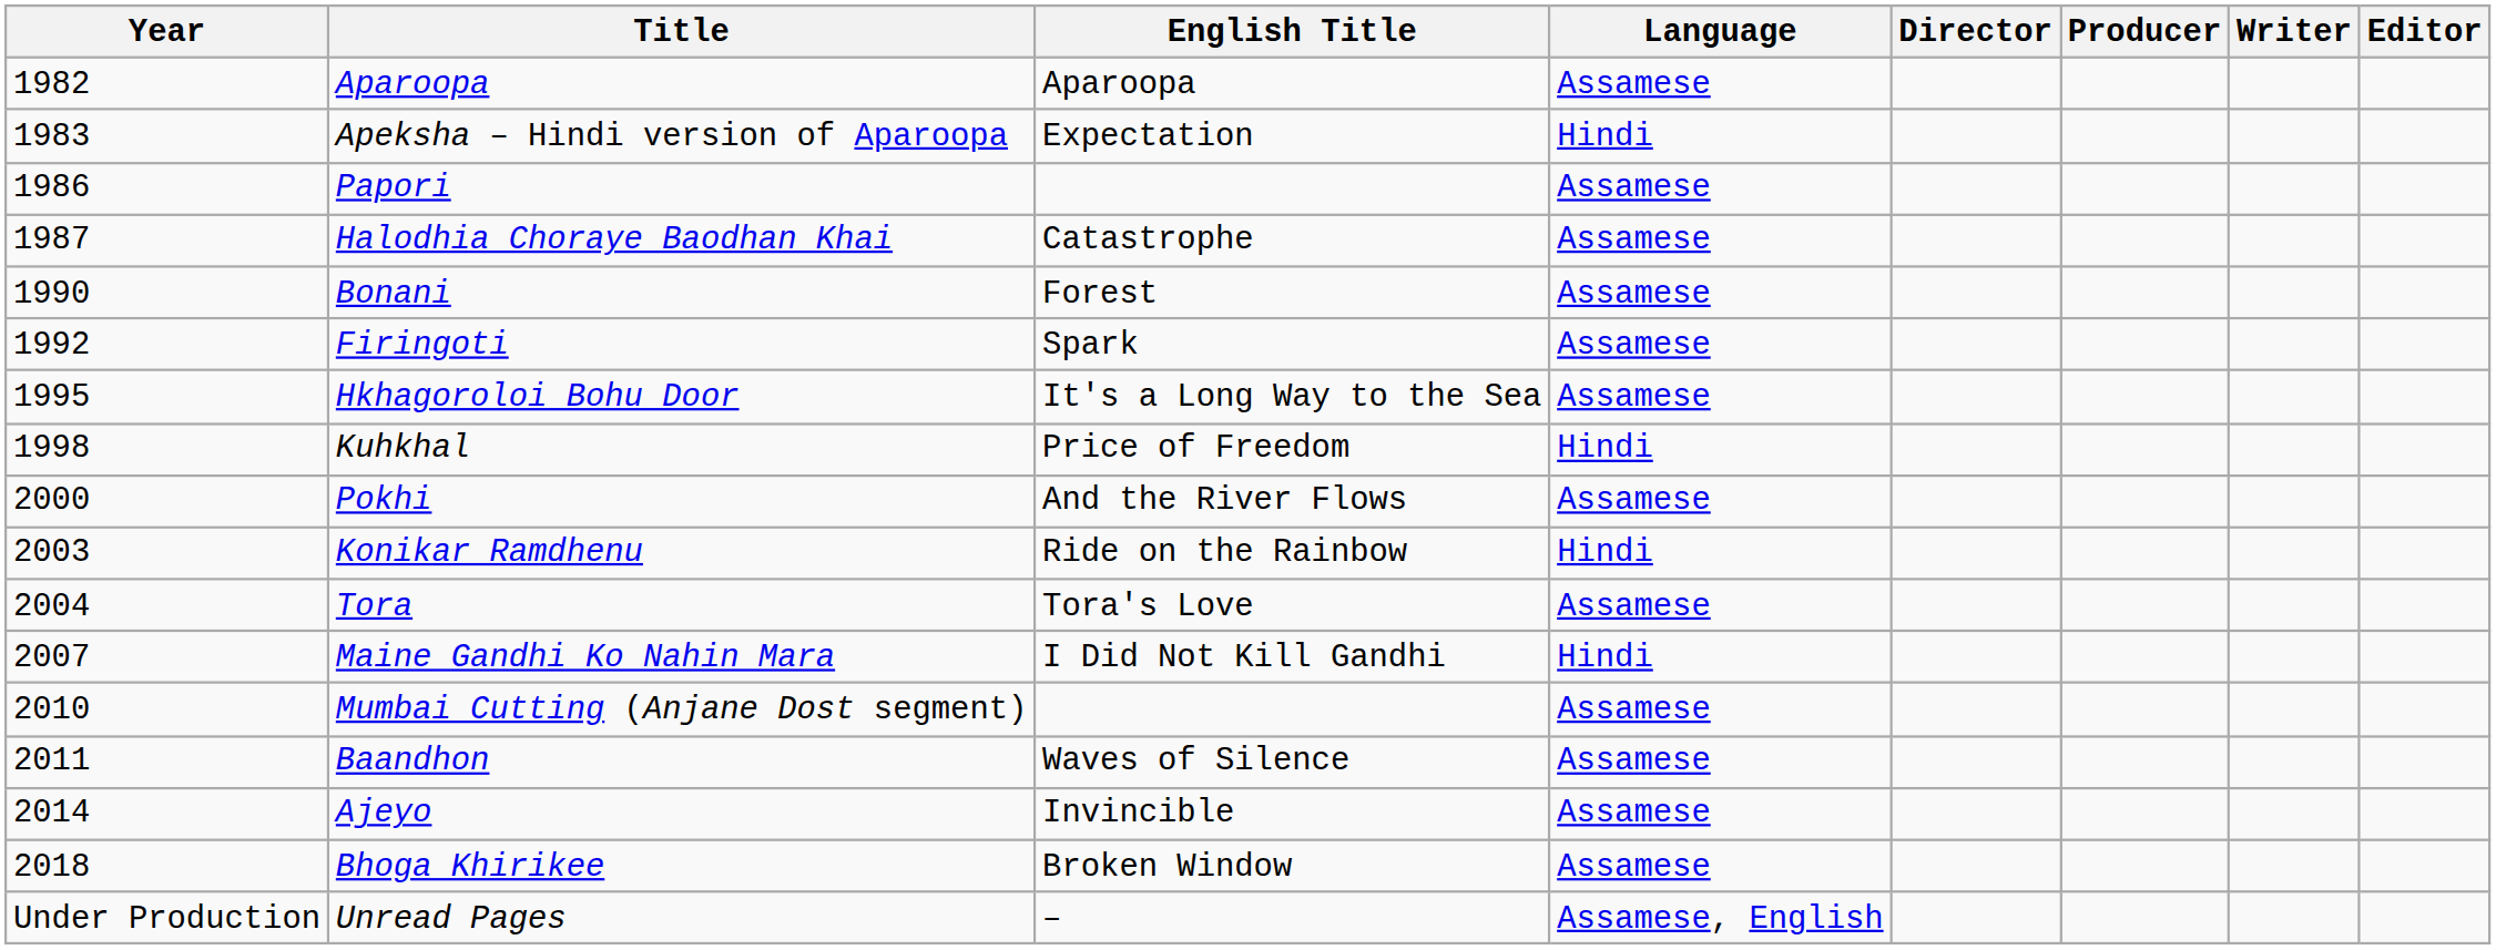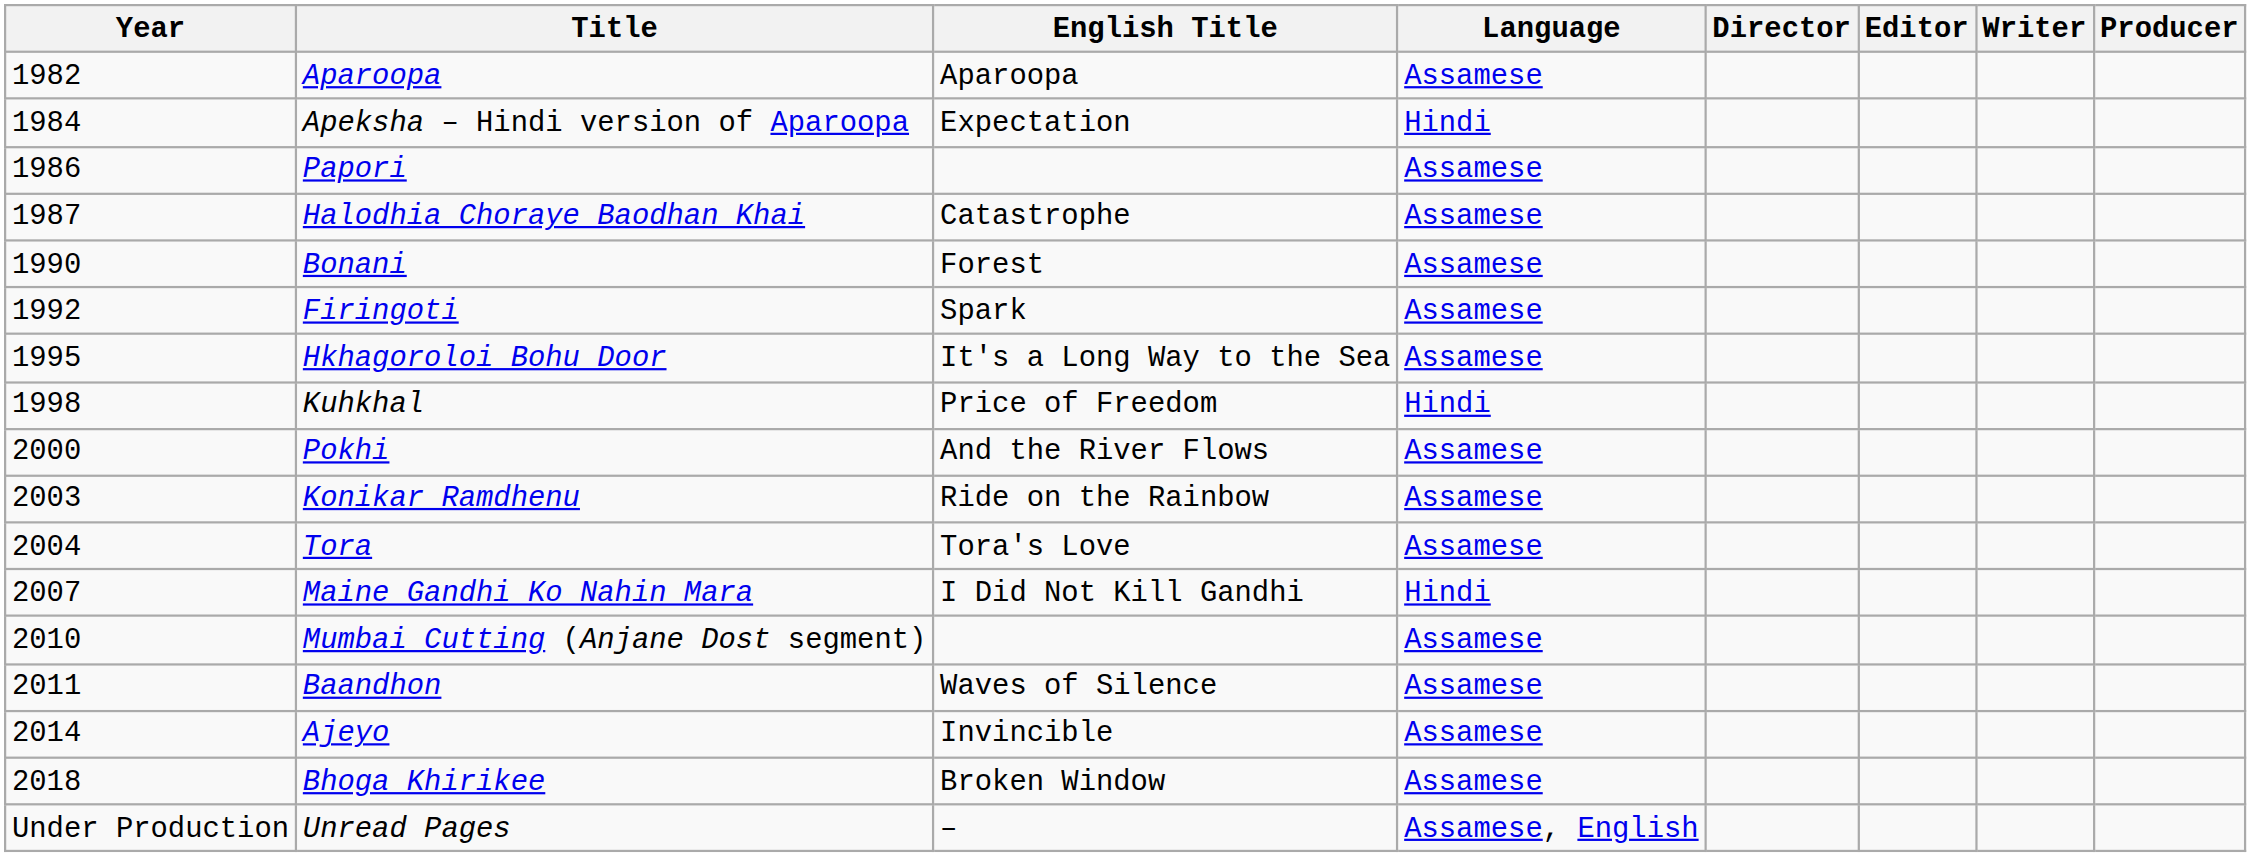columns swapped: Producer <-> Editor
Apeksha – Hindi version of Aparoopa | Year: 1983 -> 1984
Konikar Ramdhenu | Language: Hindi -> Assamese
